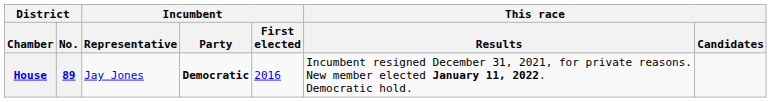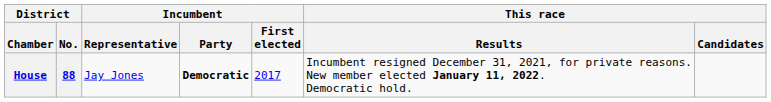House | District / No.: 89 -> 88
House | Incumbent / First elected: 2016 -> 2017
